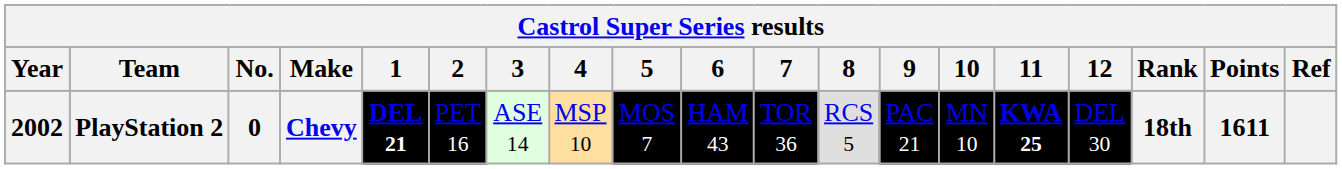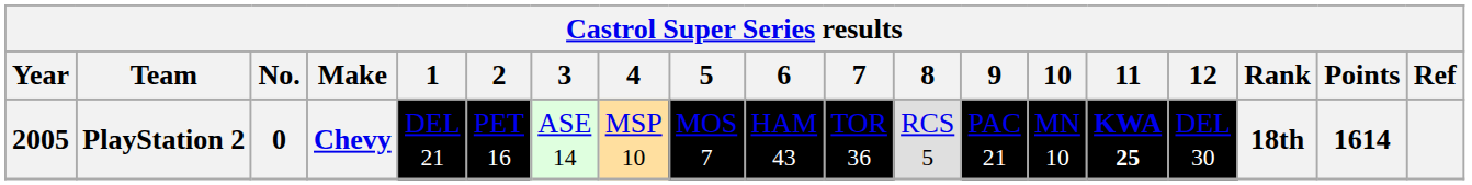PlayStation 2 | Year: 2002 -> 2005
PlayStation 2 | 1: bold -> normal
PlayStation 2 | Points: 1611 -> 1614
